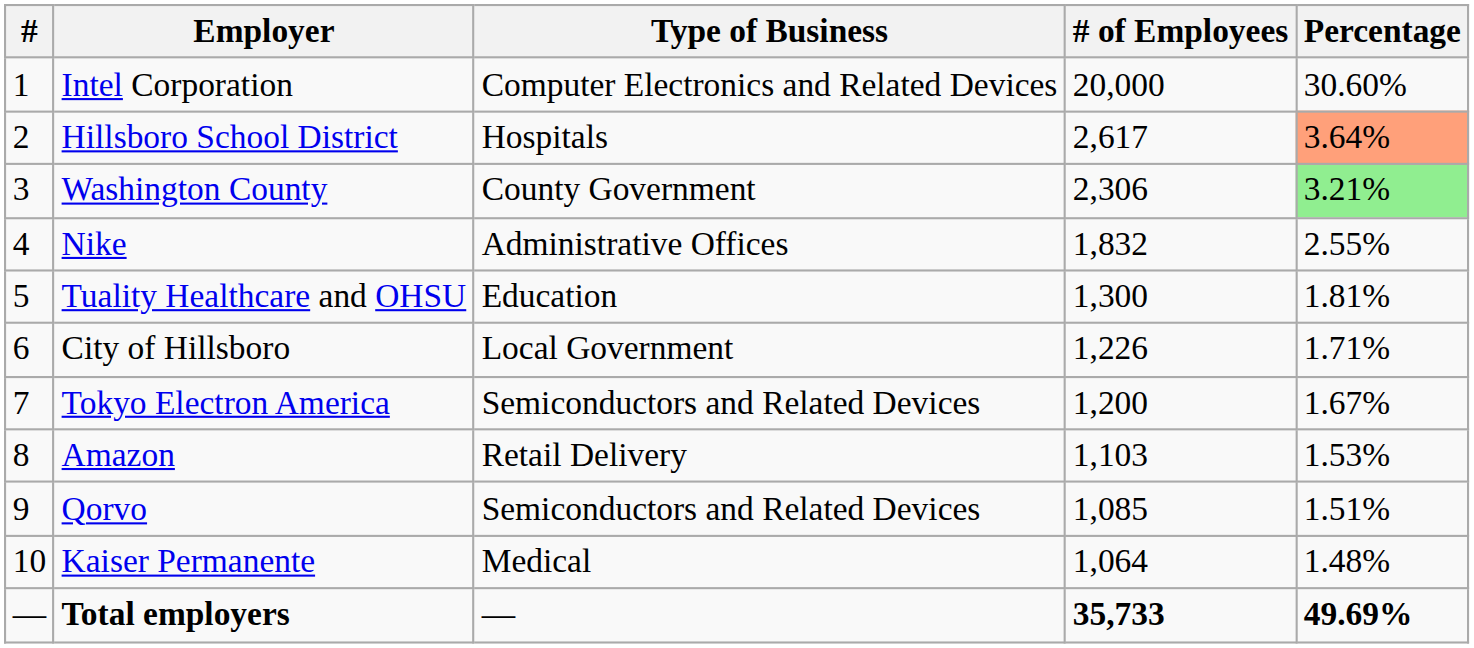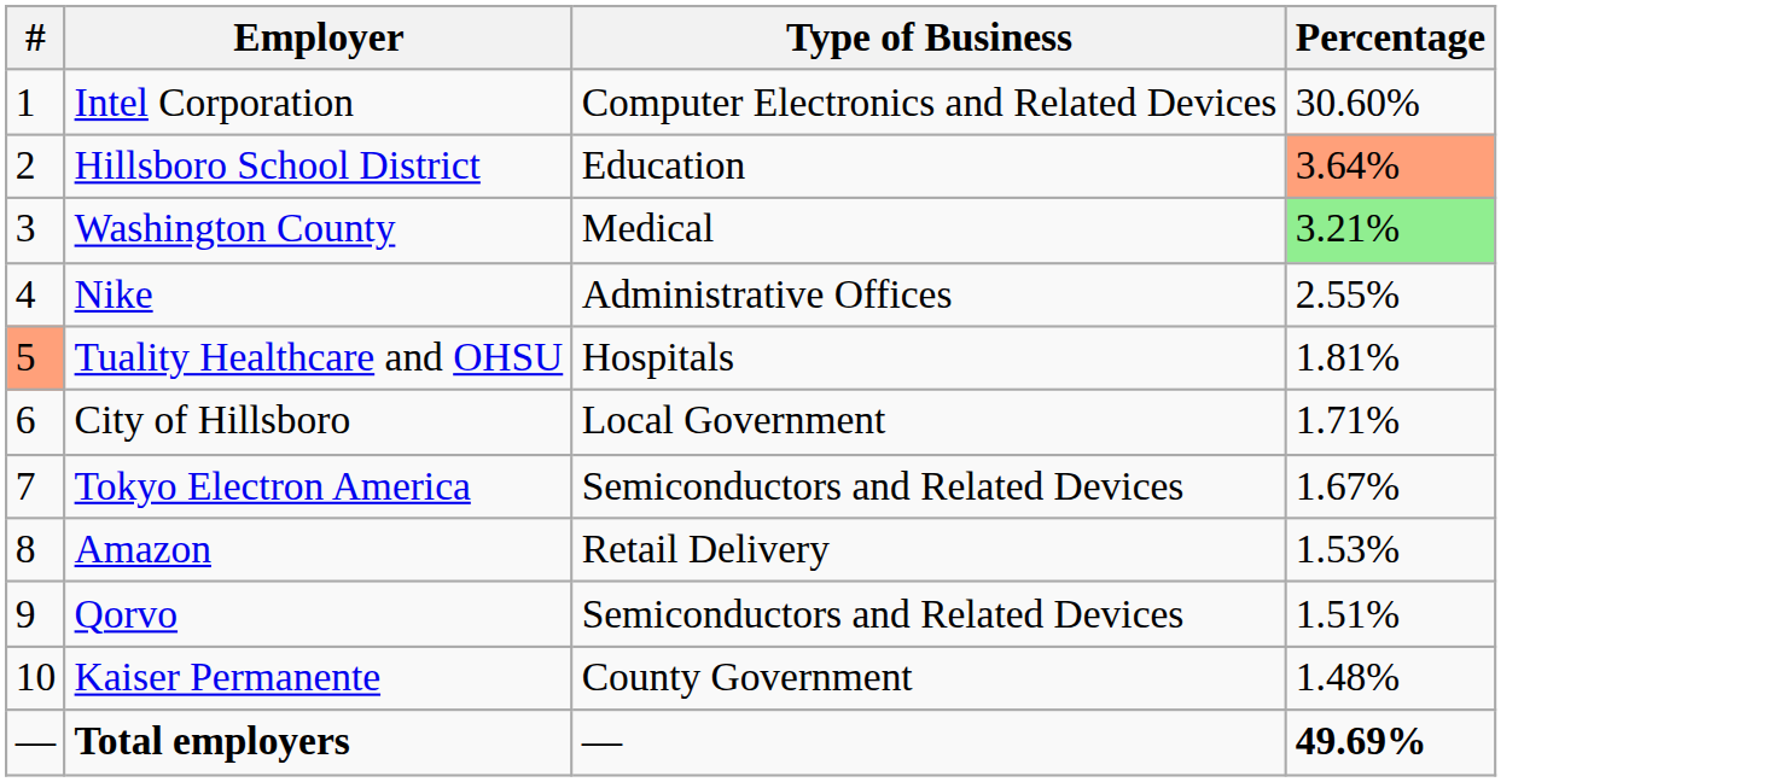- column: # of Employees | 20,000 | 2,617 | 2,306 | 1,832 | 1,300 | 1,226 | 1,200 | 1,103 | 1,085 | 1,064 | 35,733
Hillsboro School District | Type of Business: Hospitals -> Education
Washington County | Type of Business: County Government -> Medical
Tuality Healthcare and OHSU | #: no background -> lightsalmon background
Tuality Healthcare and OHSU | Type of Business: Education -> Hospitals
Kaiser Permanente | Type of Business: Medical -> County Government
